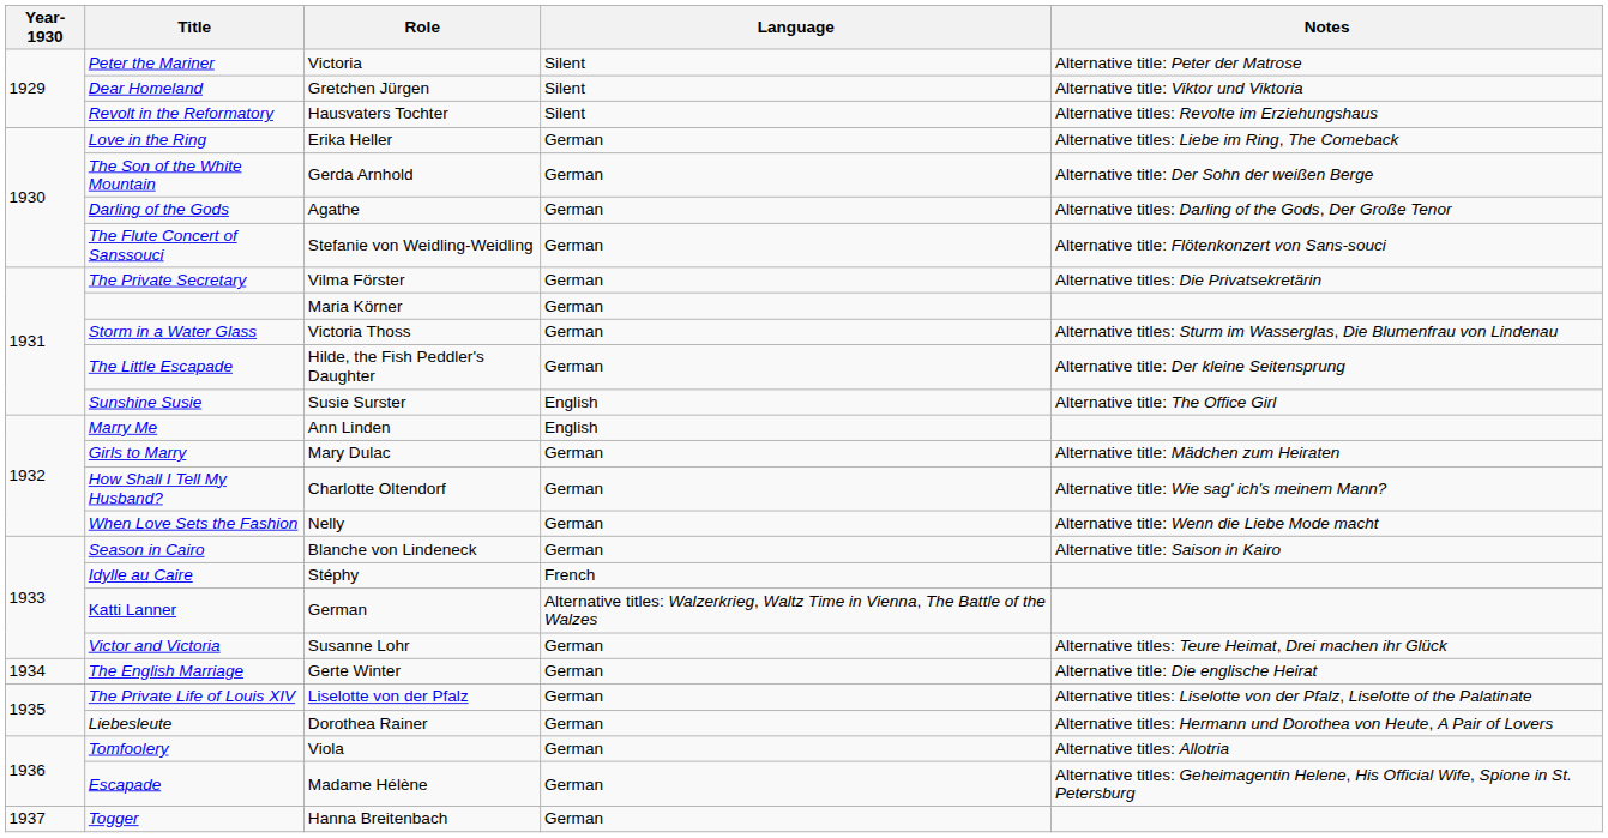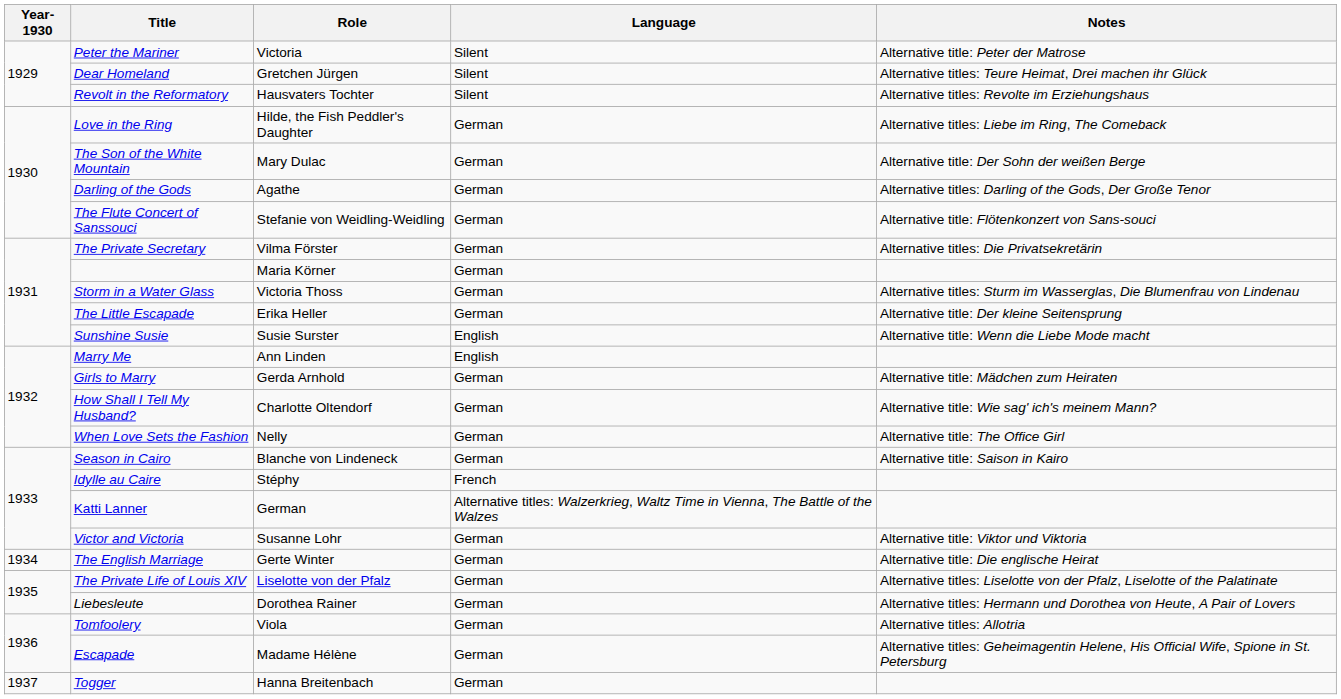Dear Homeland | Notes: Alternative title: Viktor und Viktoria -> Alternative titles: Teure Heimat, Drei machen ihr Glück
Love in the Ring | Role: Erika Heller -> Hilde, the Fish Peddler's Daughter
The Son of the White Mountain | Role: Gerda Arnhold -> Mary Dulac
The Little Escapade | Role: Hilde, the Fish Peddler's Daughter -> Erika Heller
Sunshine Susie | Notes: Alternative title: The Office Girl -> Alternative title: Wenn die Liebe Mode macht
Girls to Marry | Role: Mary Dulac -> Gerda Arnhold
When Love Sets the Fashion | Notes: Alternative title: Wenn die Liebe Mode macht -> Alternative title: The Office Girl
Victor and Victoria | Notes: Alternative titles: Teure Heimat, Drei machen ihr Glück -> Alternative title: Viktor und Viktoria
